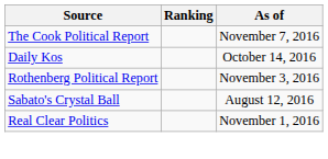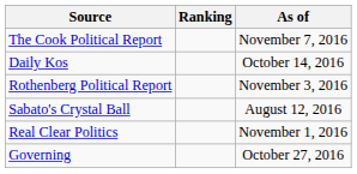+ row: Governing | October 27, 2016
